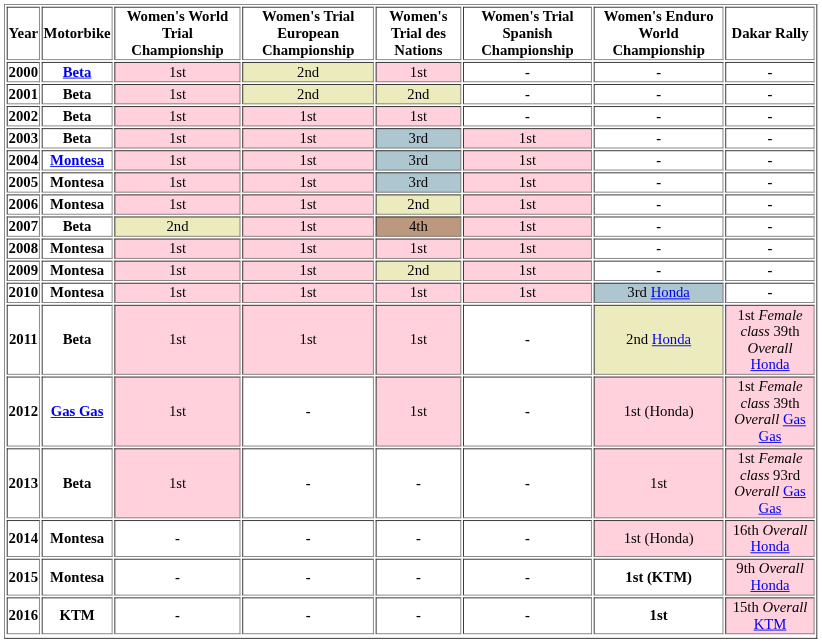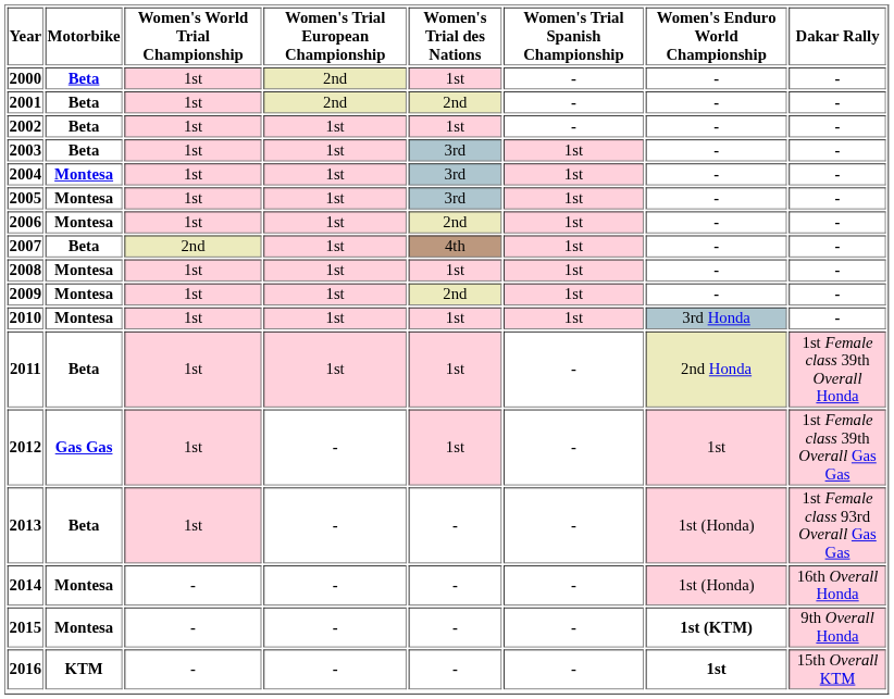2012 | Women's Enduro World Championship: 1st (Honda) -> 1st
2013 | Women's Enduro World Championship: 1st -> 1st (Honda)
